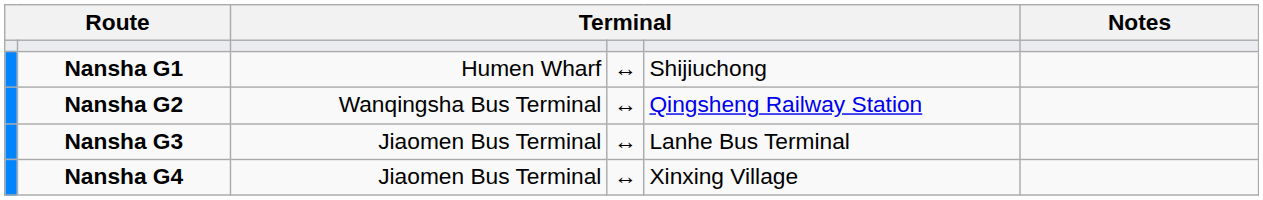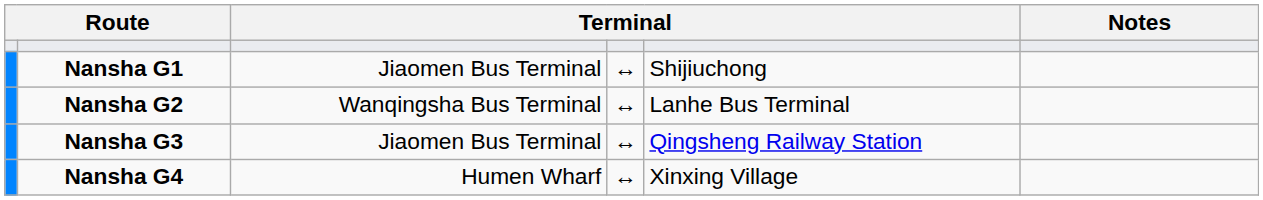Nansha G1 | column 3: Humen Wharf -> Jiaomen Bus Terminal
Nansha G2 | column 5: Qingsheng Railway Station -> Lanhe Bus Terminal
Nansha G3 | column 5: Lanhe Bus Terminal -> Qingsheng Railway Station
Nansha G4 | column 3: Jiaomen Bus Terminal -> Humen Wharf
